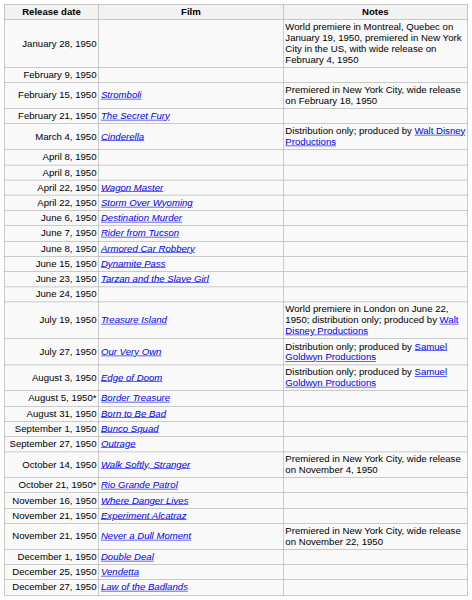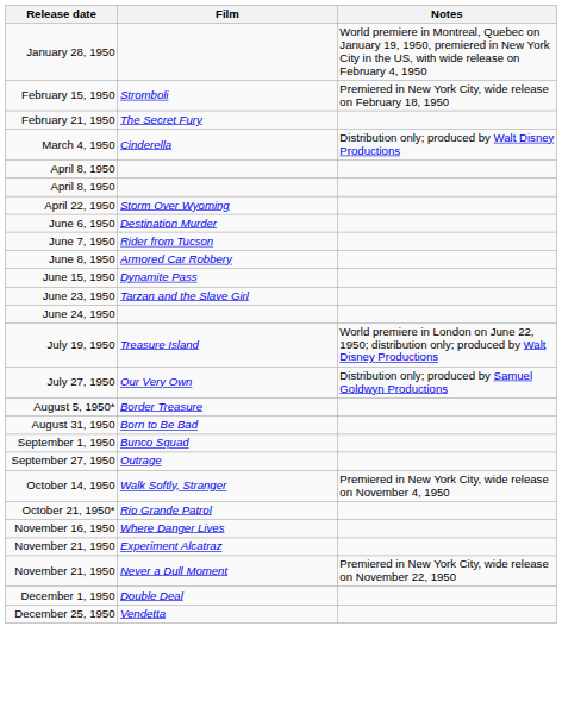- row: February 9, 1950
- row: April 22, 1950 | Wagon Master
- row: August 3, 1950 | Edge of Doom | Distribution only; produced by Samuel Goldwyn Productions
- row: December 27, 1950 | Law of the Badlands
